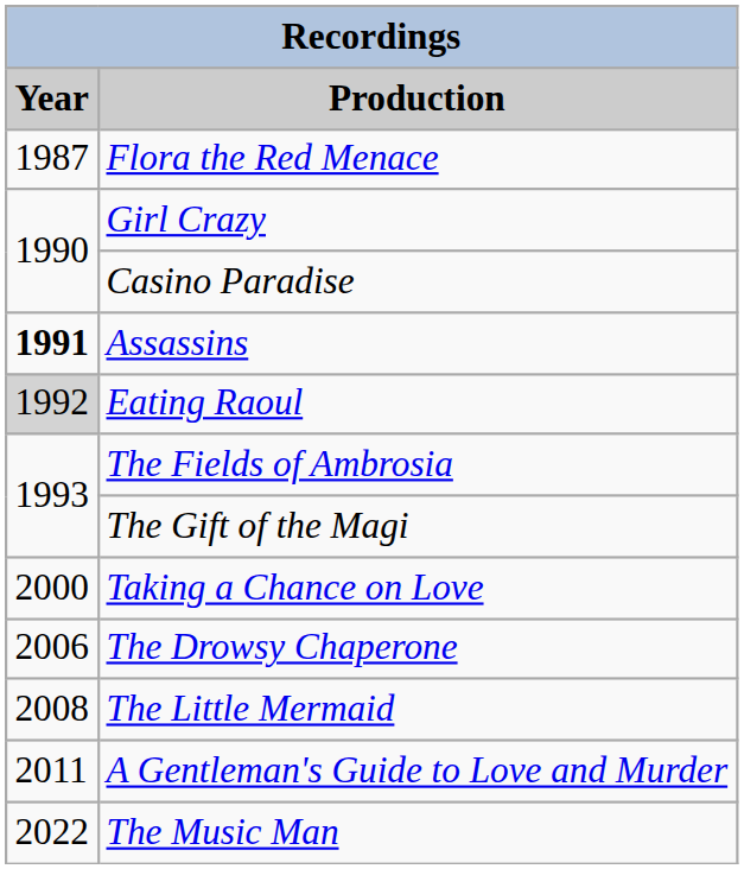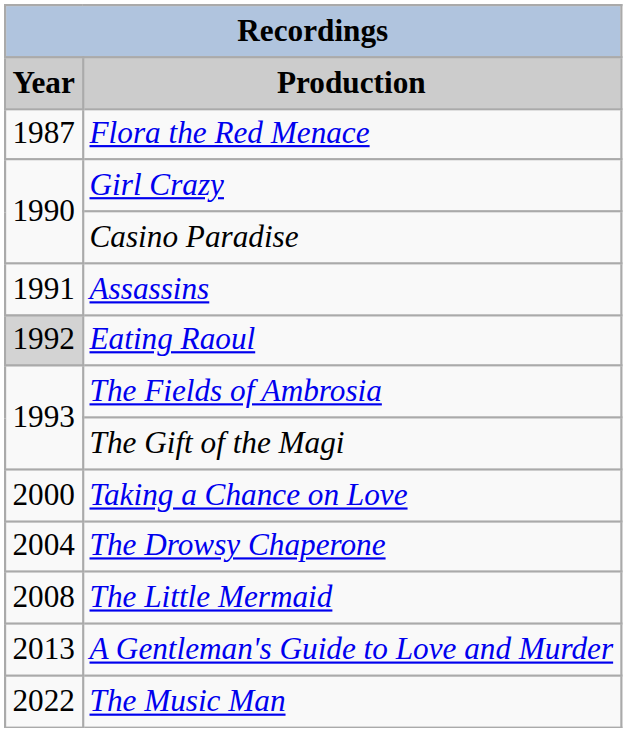Assassins | Year: bold -> normal
The Drowsy Chaperone | Year: 2006 -> 2004
A Gentleman's Guide to Love and Murder | Year: 2011 -> 2013
